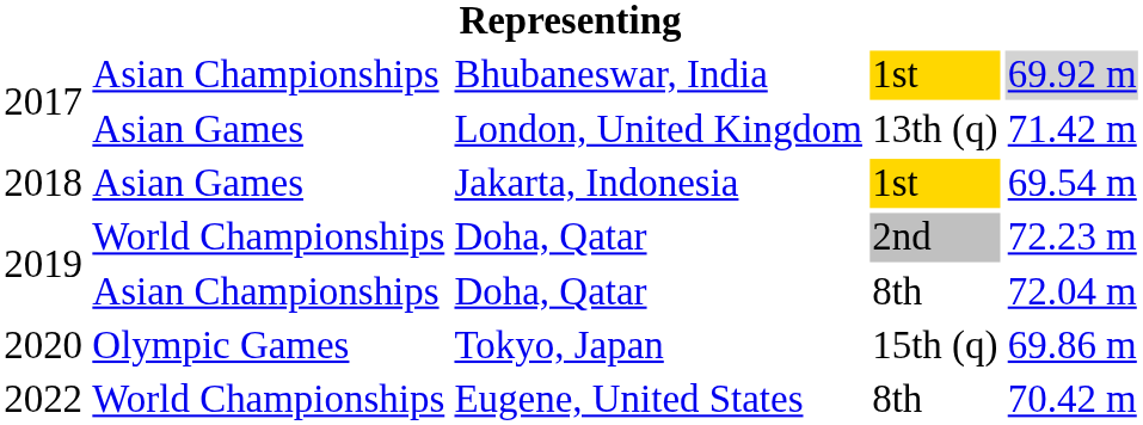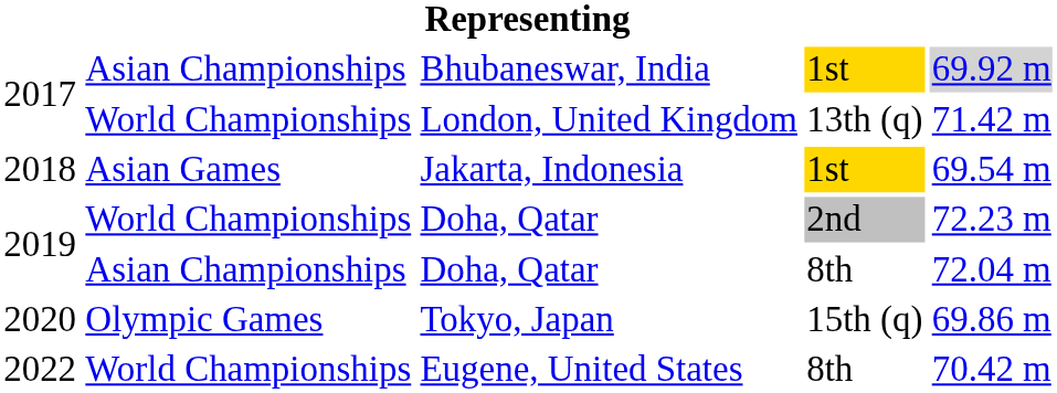London, United Kingdom | column 2: Asian Games -> World Championships
